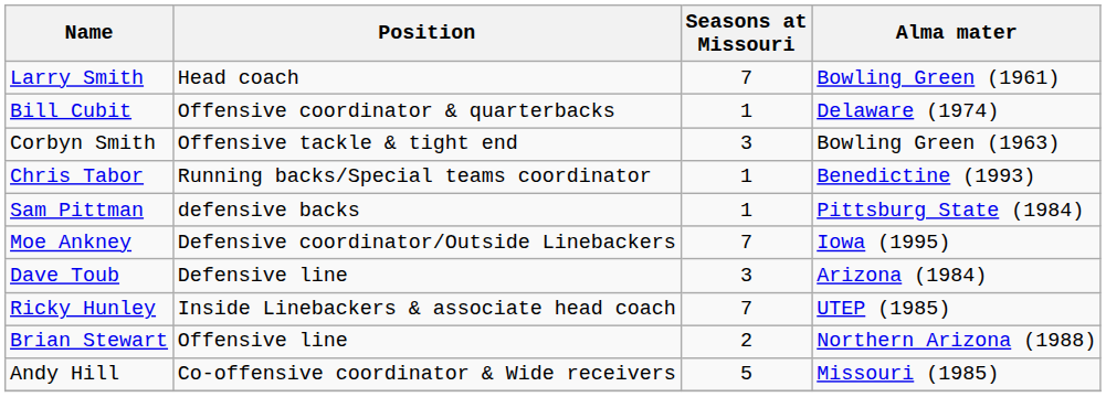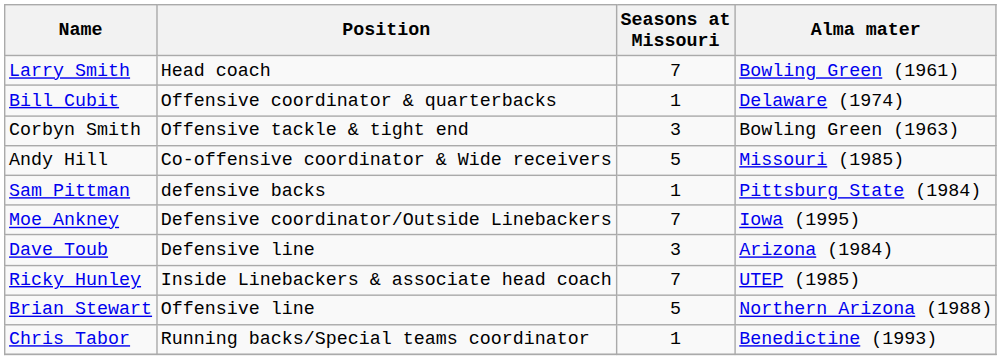rows swapped: Andy Hill <-> Chris Tabor
Brian Stewart | Seasons at Missouri: 2 -> 5
